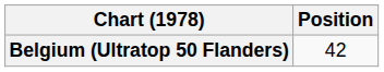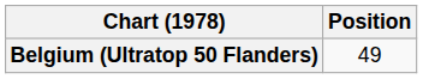Belgium (Ultratop 50 Flanders) | Position: 42 -> 49
